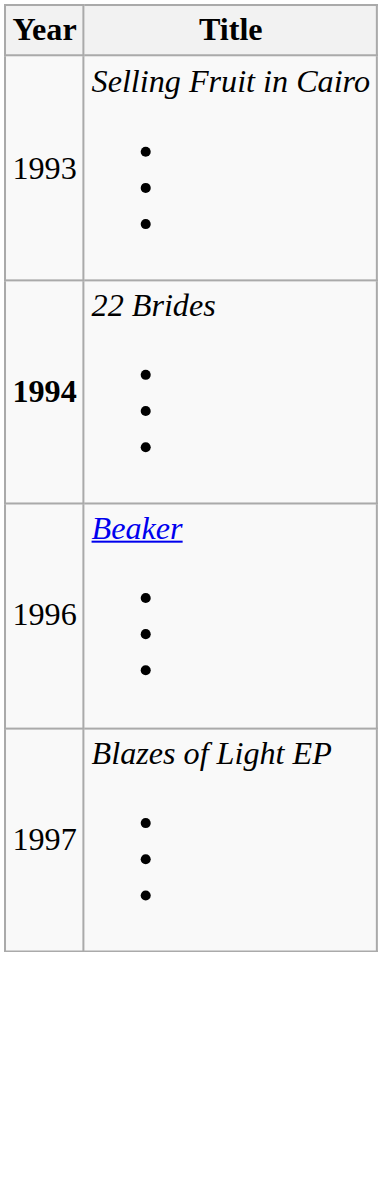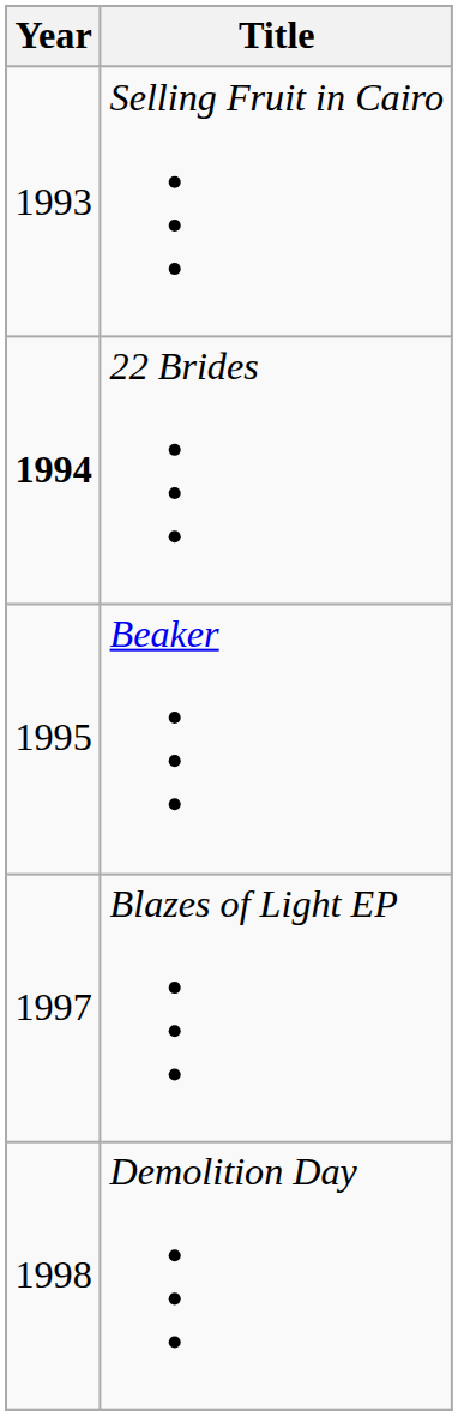Beaker | Year: 1996 -> 1995
+ row: 1998 | Demolition Day
